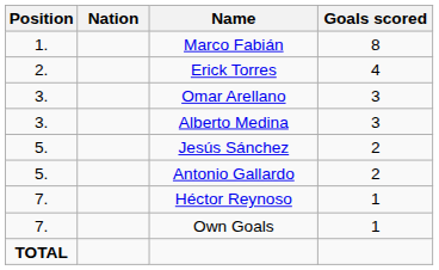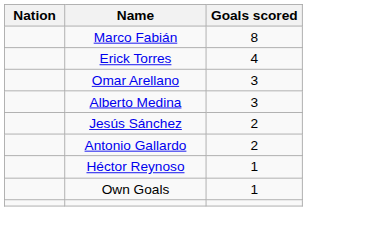- column: Position | 1. | 2. | 3. | 3. | 5. | 5. | 7. | 7. | TOTAL
